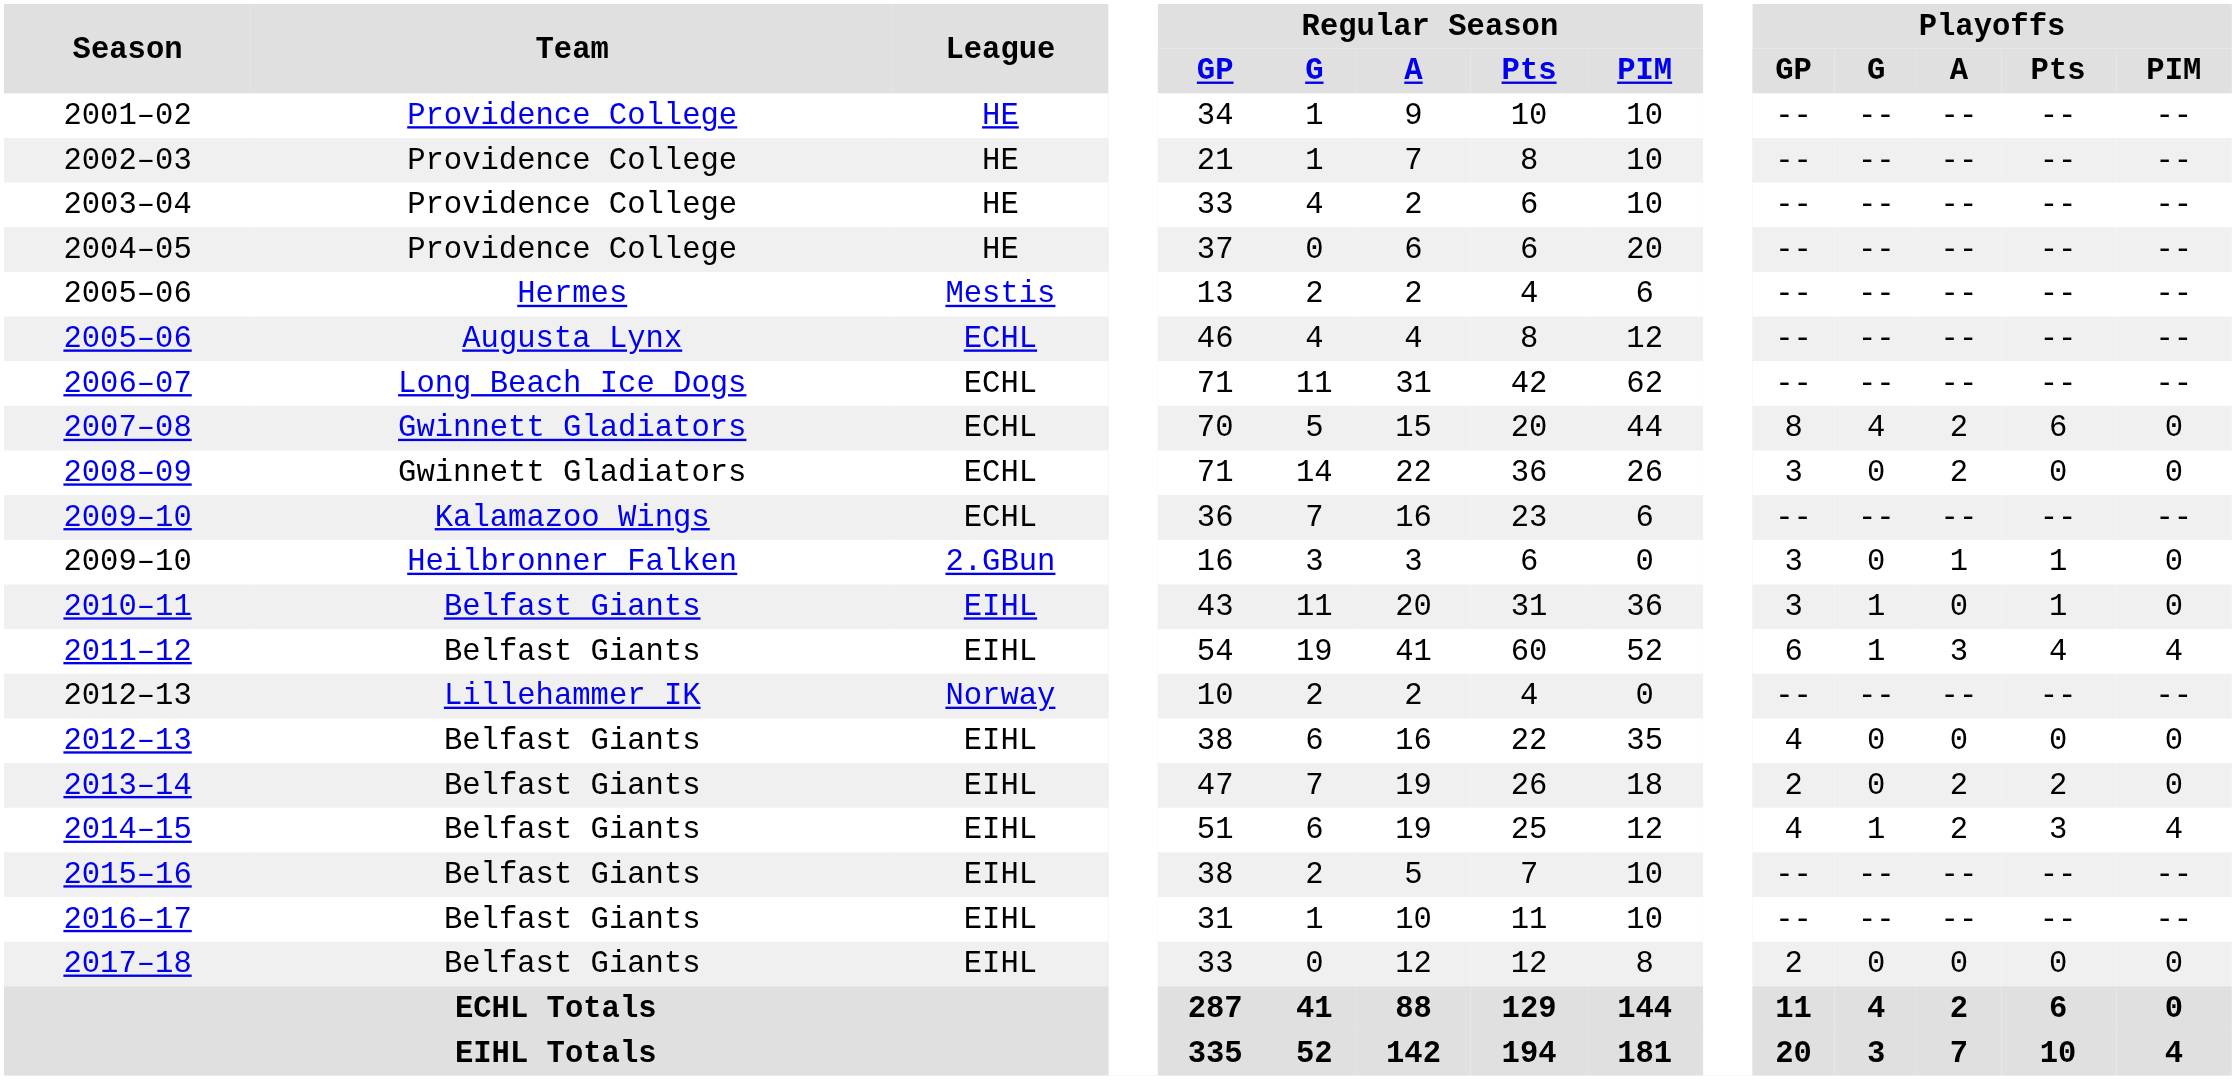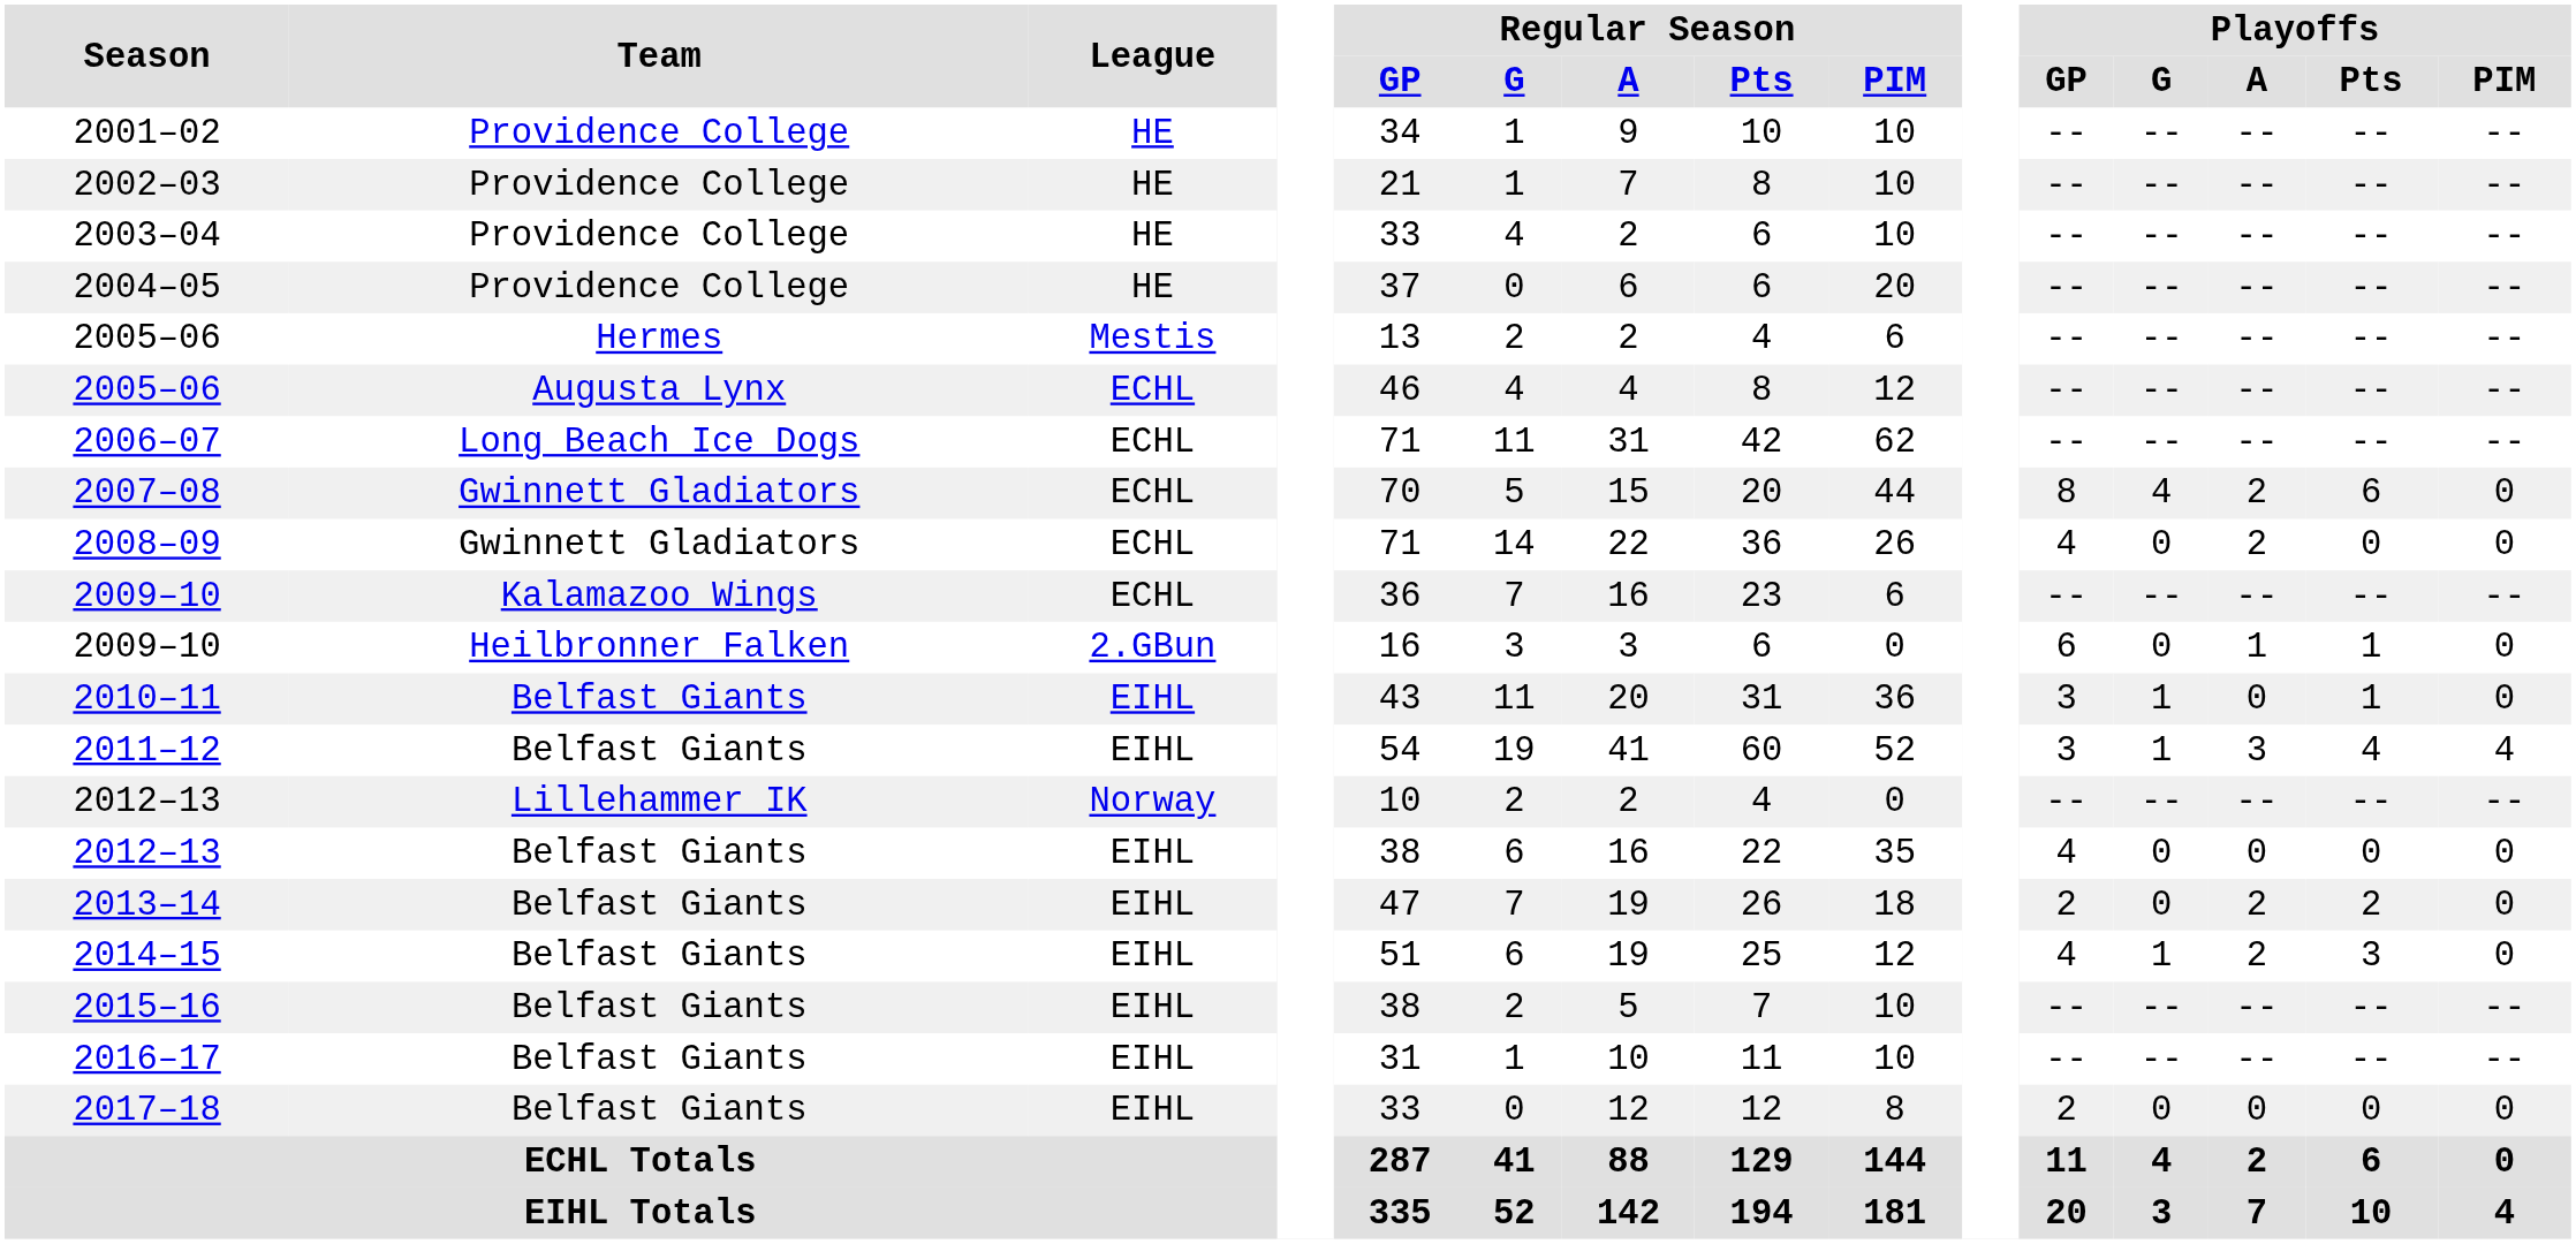2008–09 | Playoffs / GP: 3 -> 4
2009–10 / Heilbronner Falken | Playoffs / GP: 3 -> 6
2011–12 | Playoffs / GP: 6 -> 3
2014–15 | Playoffs / PIM: 4 -> 0
